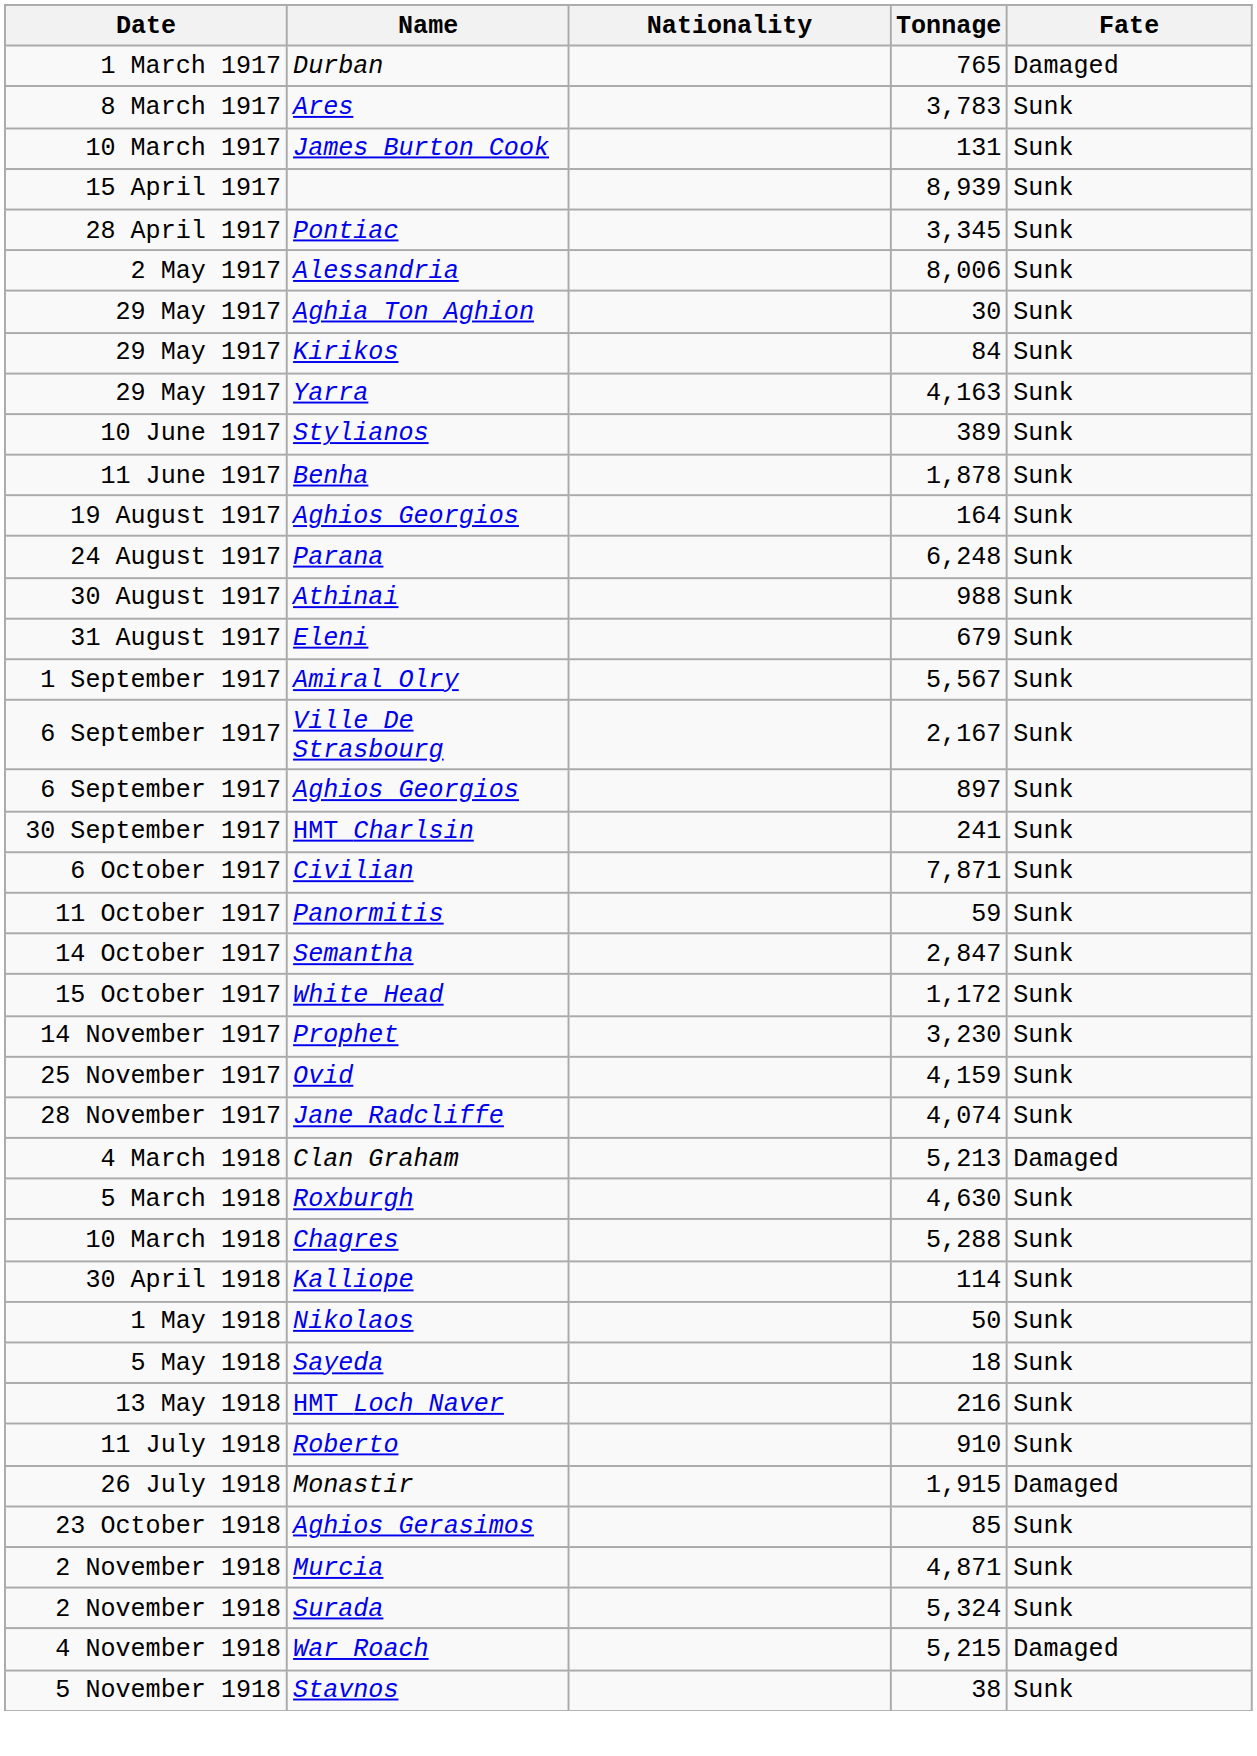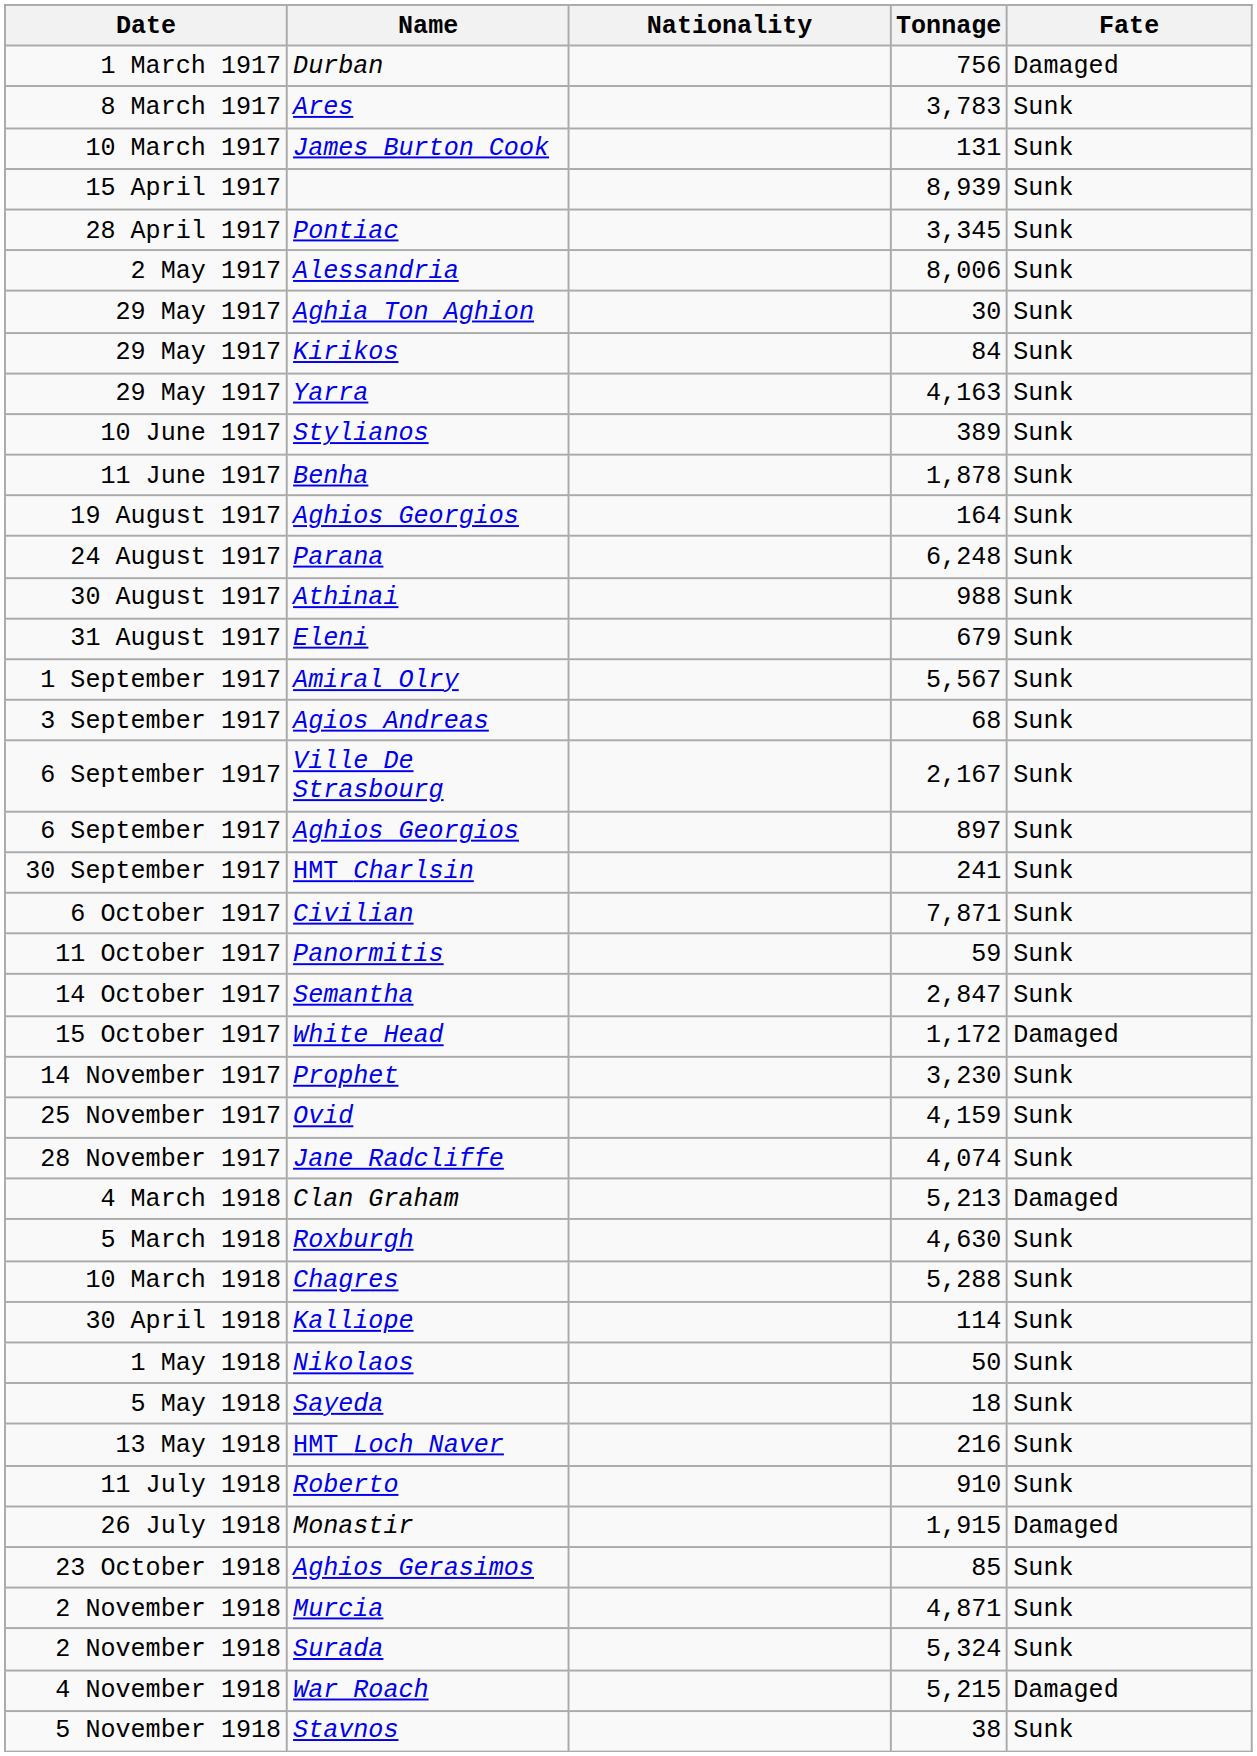Durban | Tonnage: 765 -> 756
+ row: 3 September 1917 | Agios Andreas | 68 | Sunk
White Head | Fate: Sunk -> Damaged
